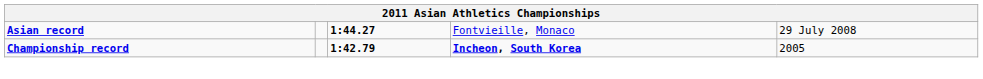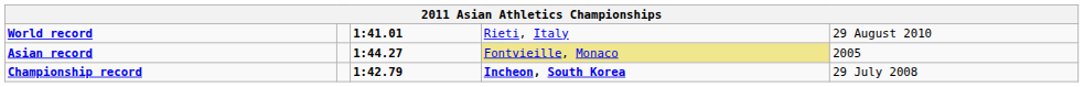+ row: World record | 1:41.01 | Rieti, Italy | 29 August 2010
Asian record | column 4: no background -> khaki background
Asian record | column 5: 29 July 2008 -> 2005
Championship record | column 5: 2005 -> 29 July 2008
